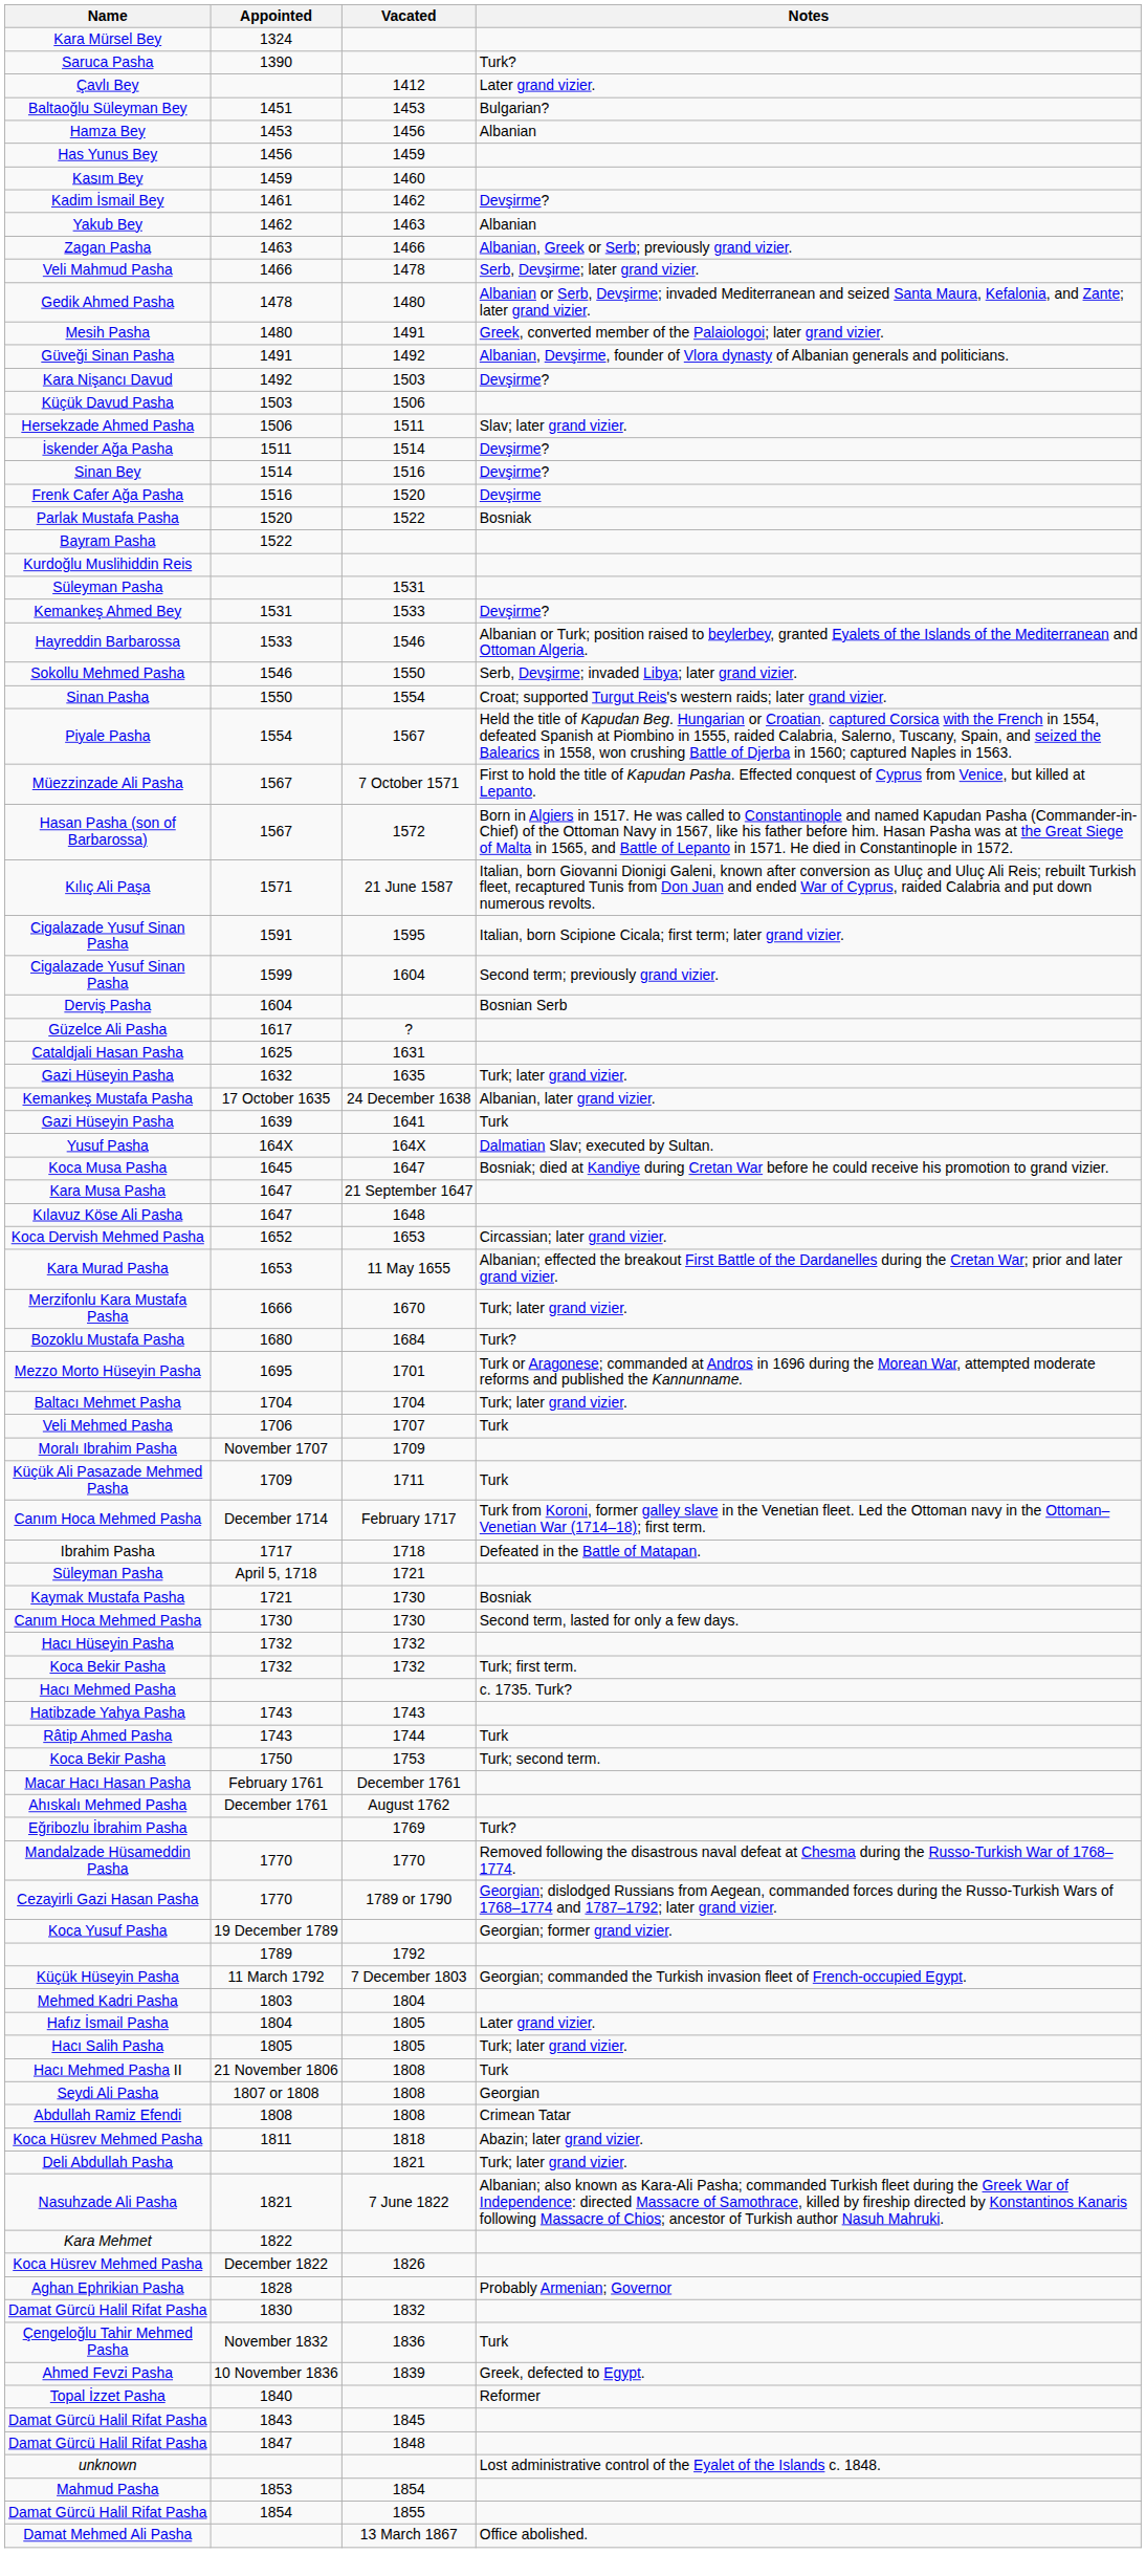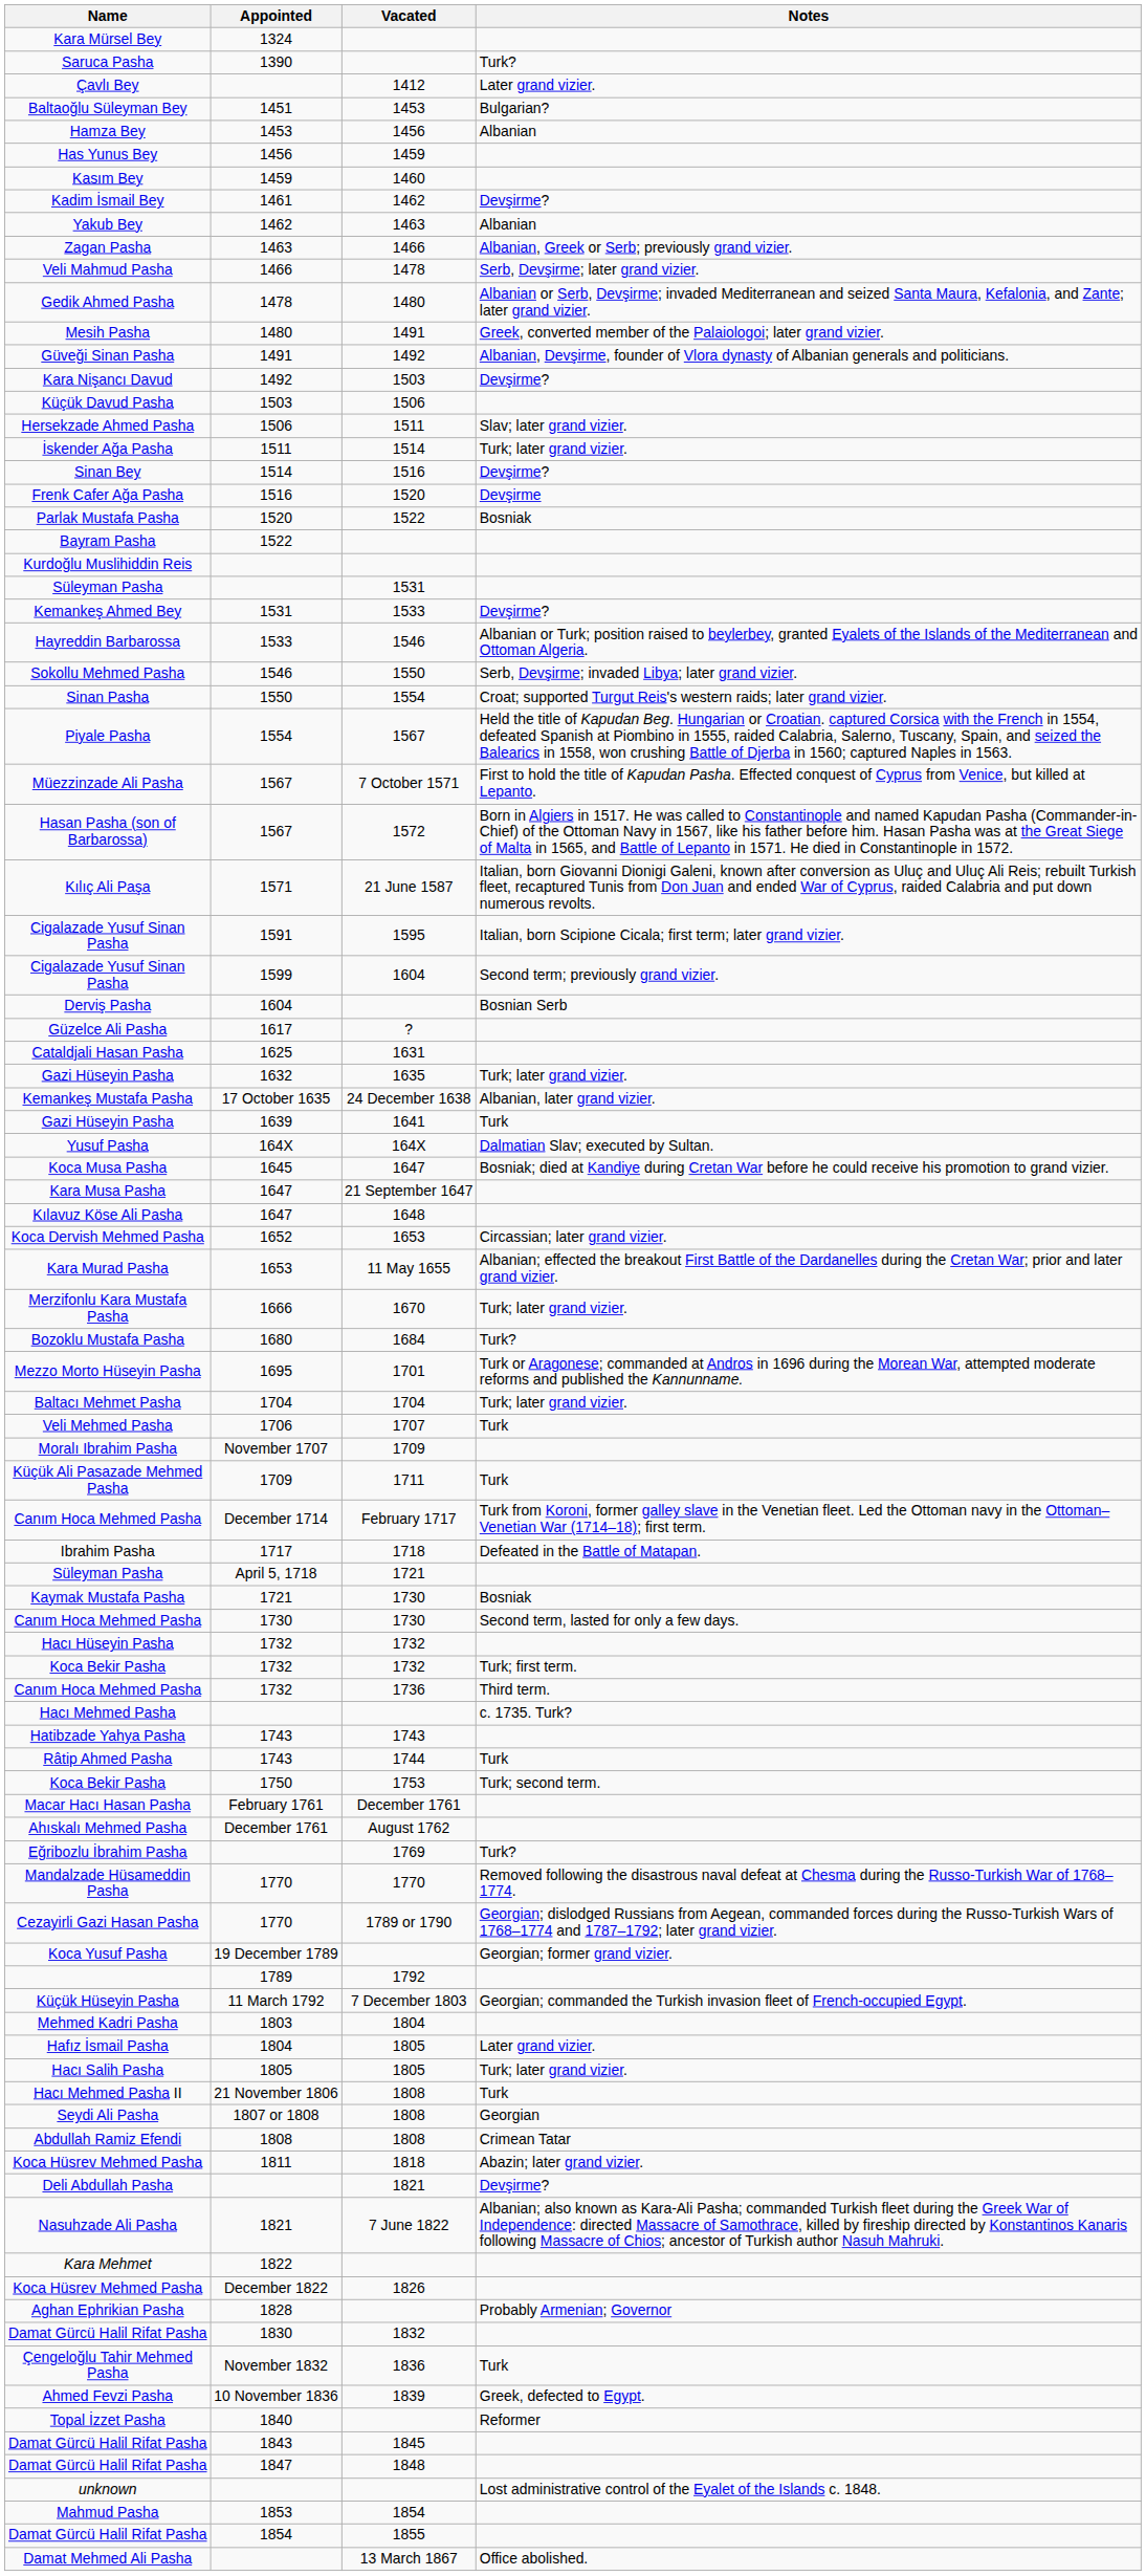İskender Ağa Pasha | Notes: Devşirme? -> Turk; later grand vizier.
+ row: Canım Hoca Mehmed Pasha | 1732 | 1736 | Third term.
Deli Abdullah Pasha | Notes: Turk; later grand vizier. -> Devşirme?
